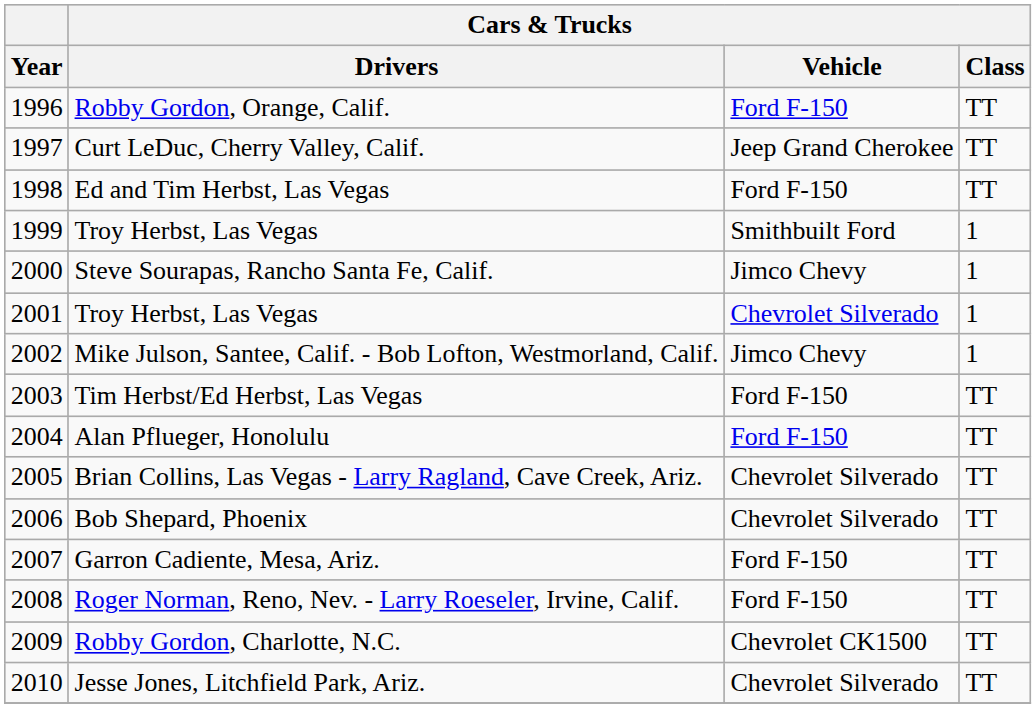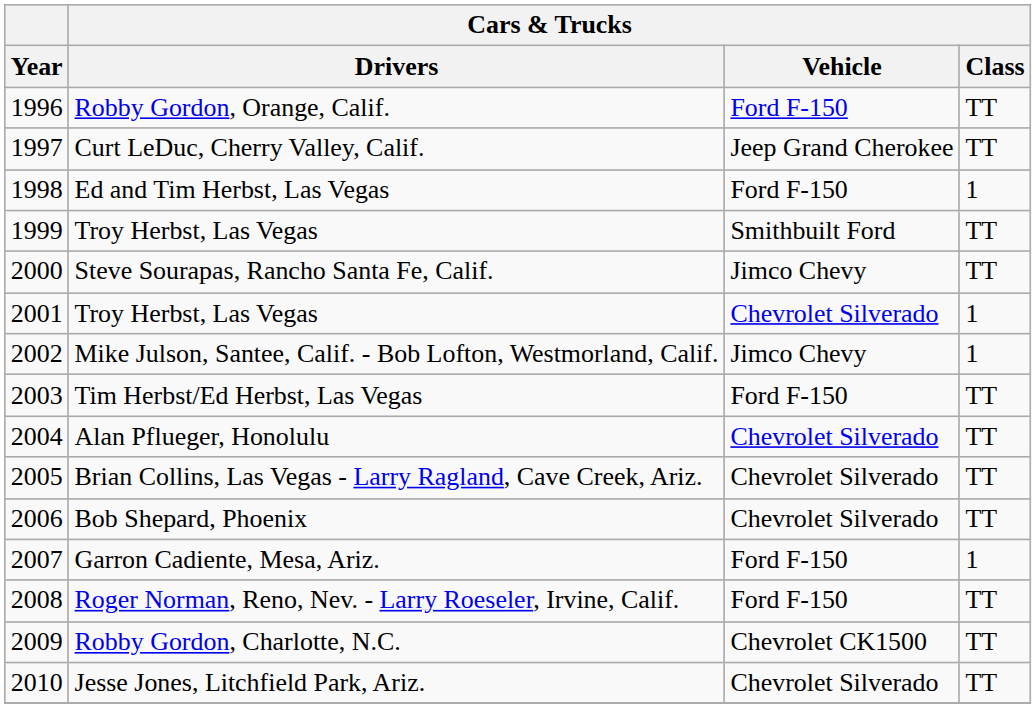Ed and Tim Herbst, Las Vegas | Cars & Trucks / Class: TT -> 1
1999 / Troy Herbst, Las Vegas | Cars & Trucks / Class: 1 -> TT
Steve Sourapas, Rancho Santa Fe, Calif. | Cars & Trucks / Class: 1 -> TT
Alan Pflueger, Honolulu | Cars & Trucks / Vehicle: Ford F-150 -> Chevrolet Silverado
Garron Cadiente, Mesa, Ariz. | Cars & Trucks / Class: TT -> 1
